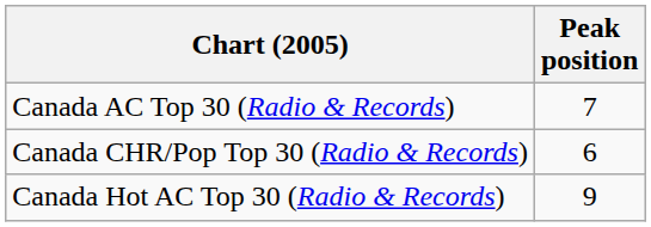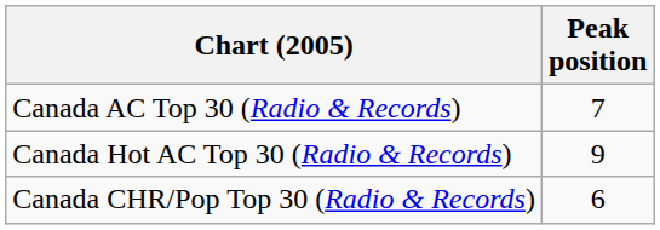rows swapped: Canada CHR/Pop Top 30 (Radio & Records) <-> Canada Hot AC Top 30 (Radio & Records)
